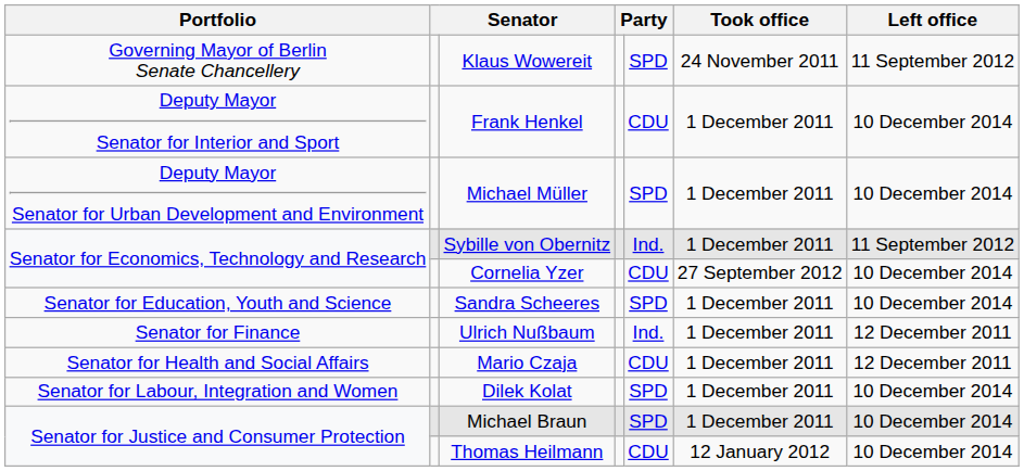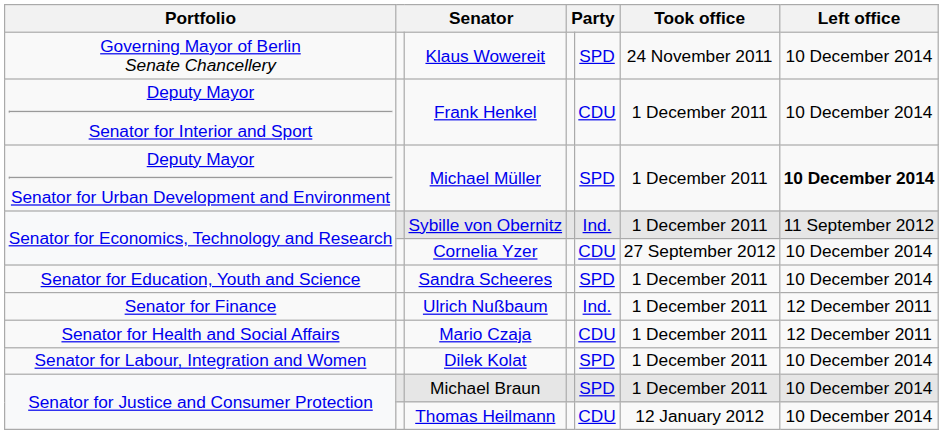Klaus Wowereit | Left office: 11 September 2012 -> 10 December 2014
Michael Müller | Left office: normal -> bold
